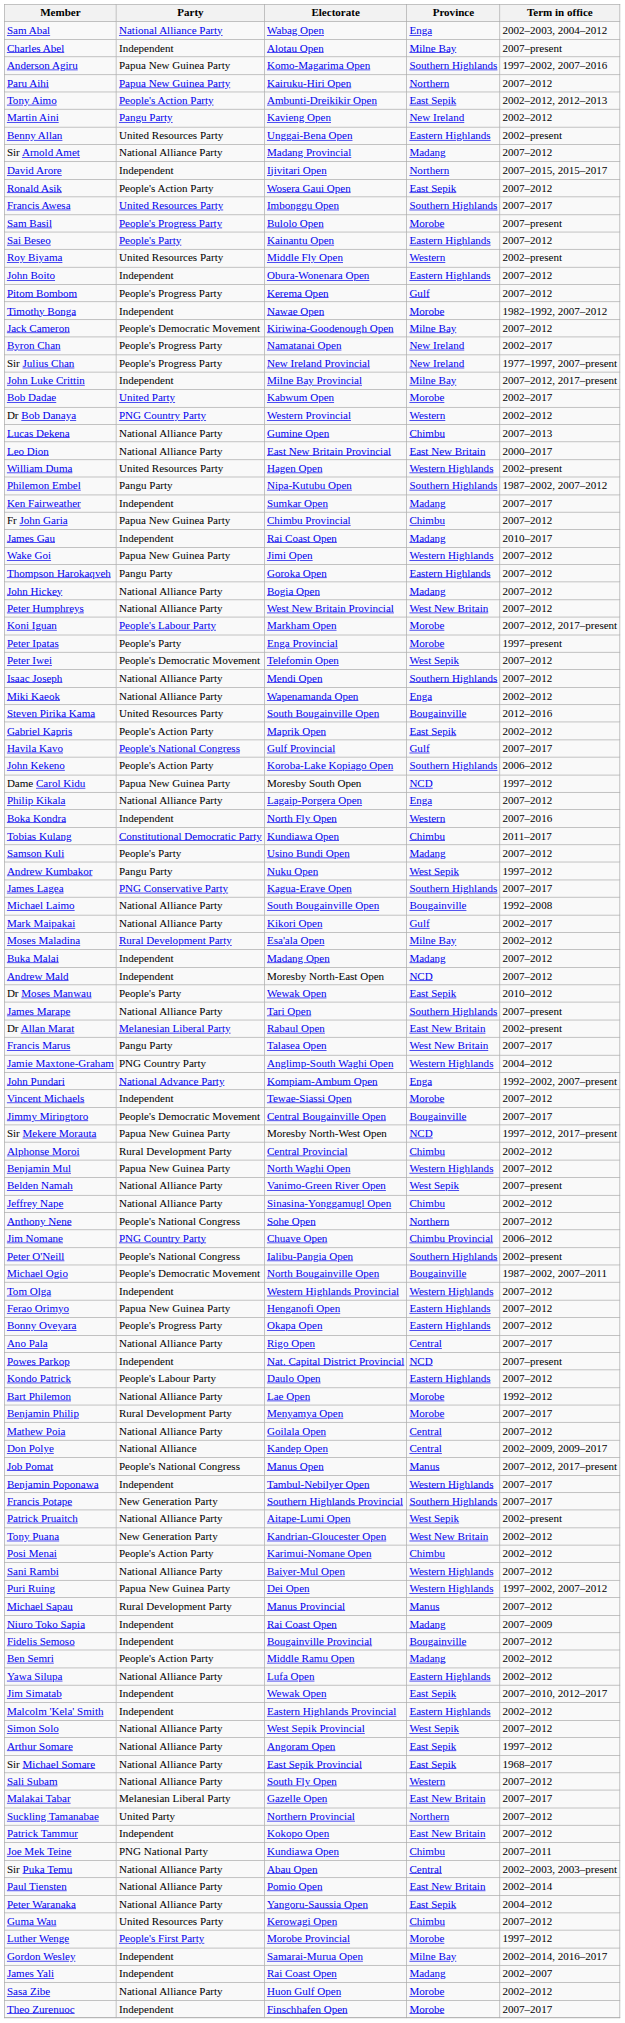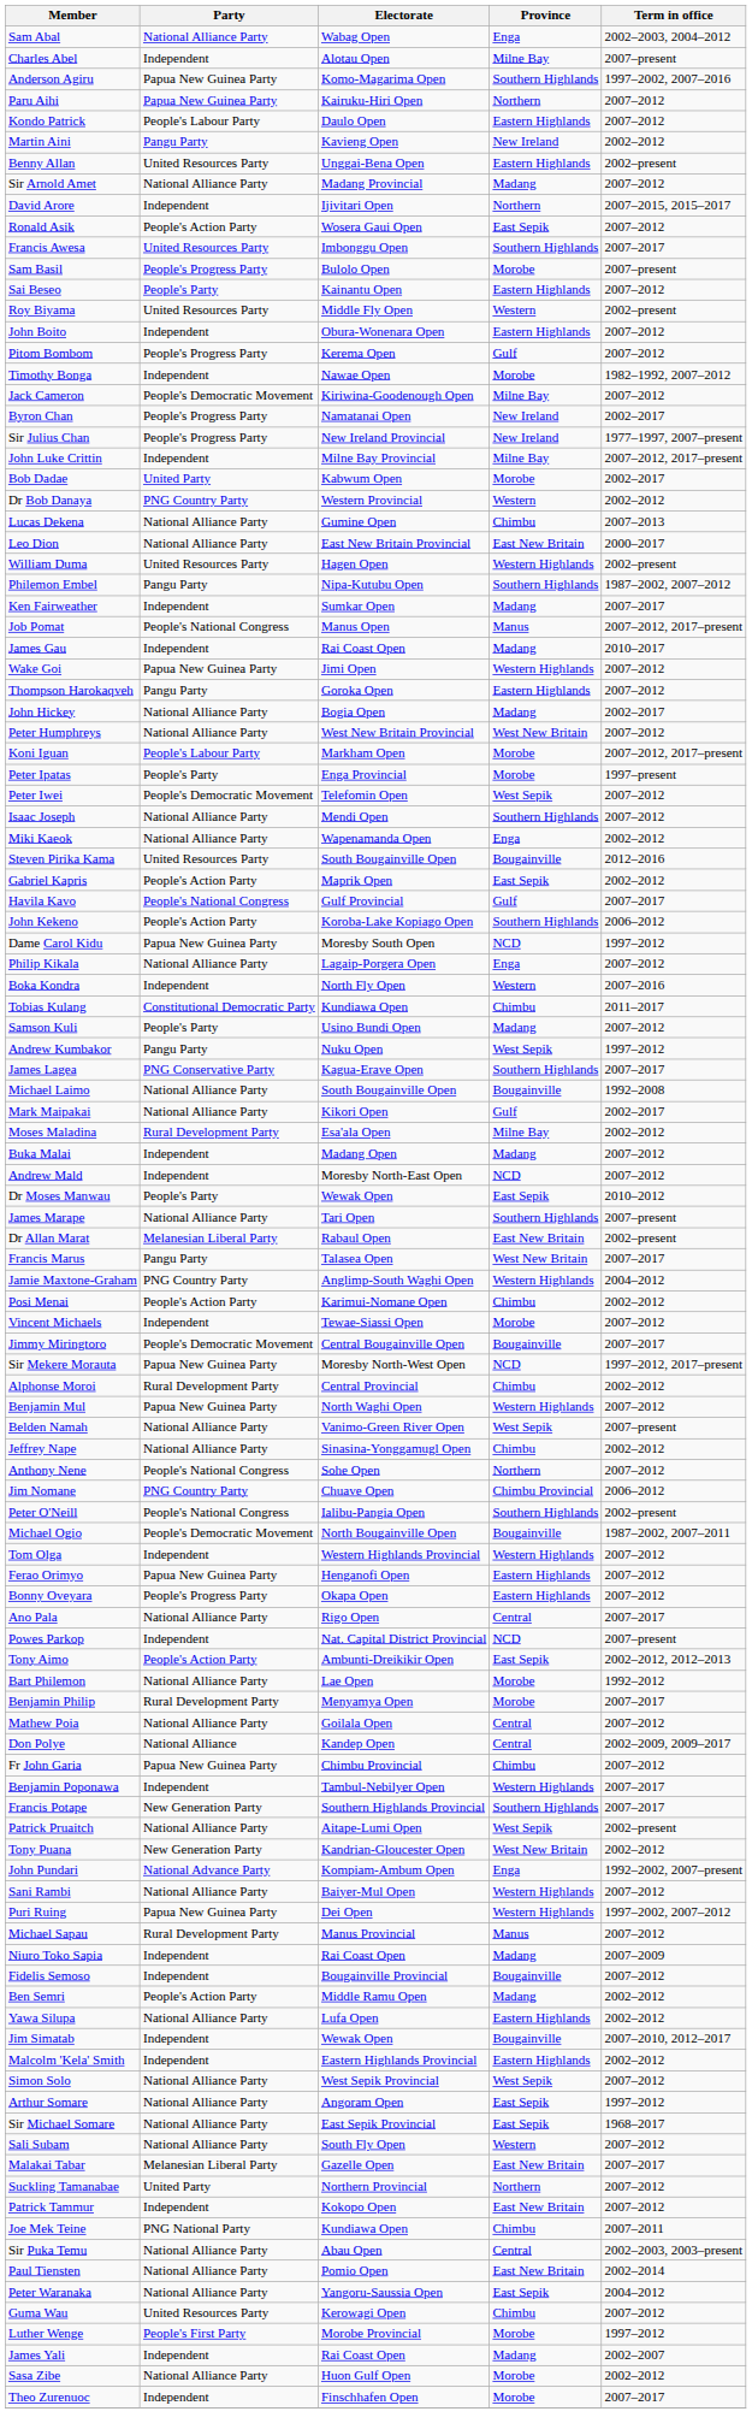rows swapped: Tony Aimo <-> Kondo Patrick
rows swapped: Fr John Garia <-> Job Pomat
John Hickey | Term in office: 2007–2012 -> 2002–2017
rows swapped: Posi Menai <-> John Pundari
Jim Simatab | Province: East Sepik -> Bougainville
- row: Gordon Wesley | Independent | Samarai-Murua Open | Milne Bay | 2002–2014, 2016–2017
